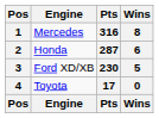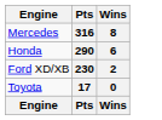- column: Pos | 1 | 2 | 3 | 4 | Pos
Honda | Pts: 287 -> 290
Ford XD/XB | Wins: 5 -> 2
